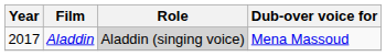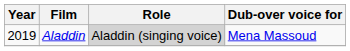Aladdin | Year: 2017 -> 2019
